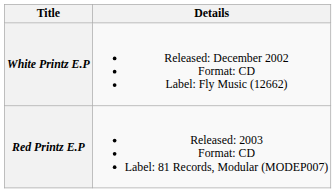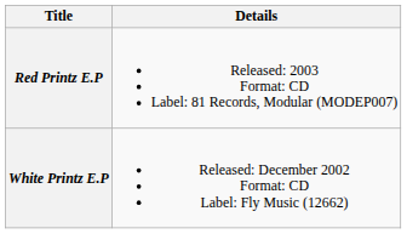rows swapped: White Printz E.P <-> Red Printz E.P
